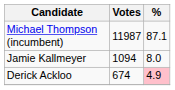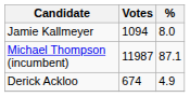rows swapped: Michael Thompson (incumbent) <-> Jamie Kallmeyer
Derick Ackloo | %: pink background -> no background
